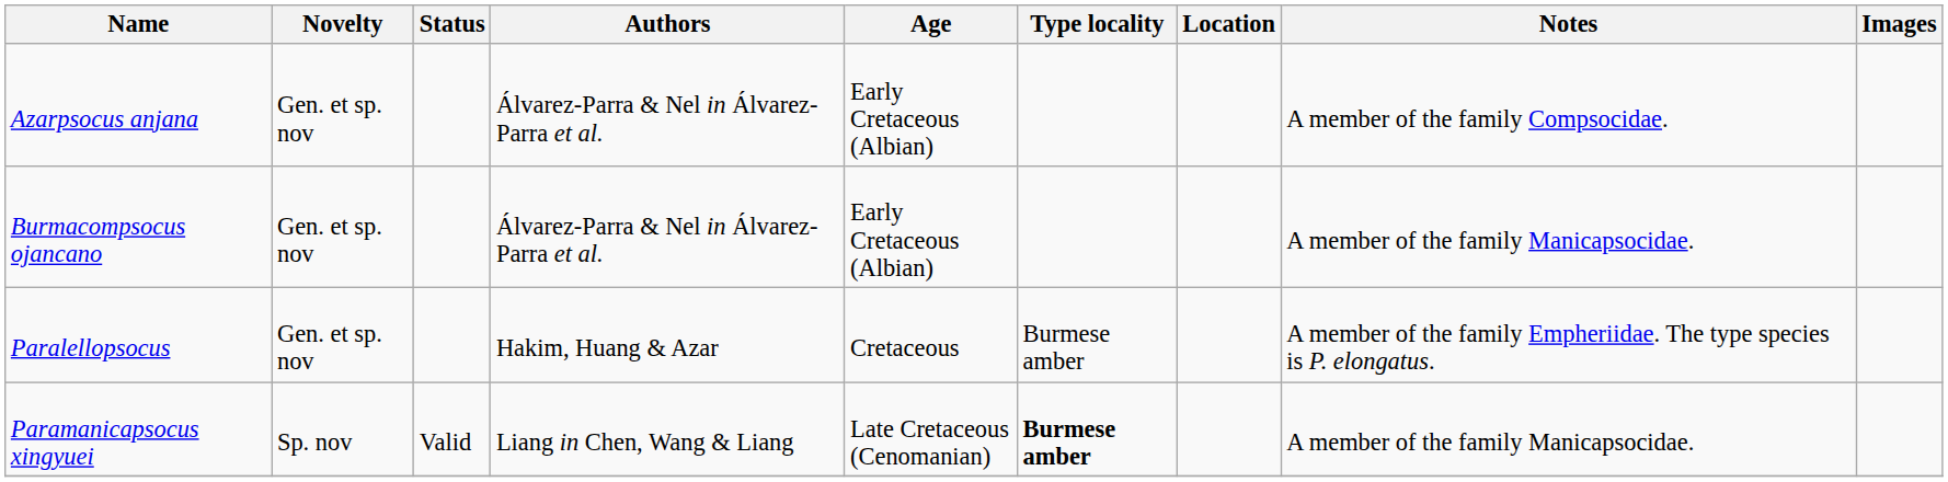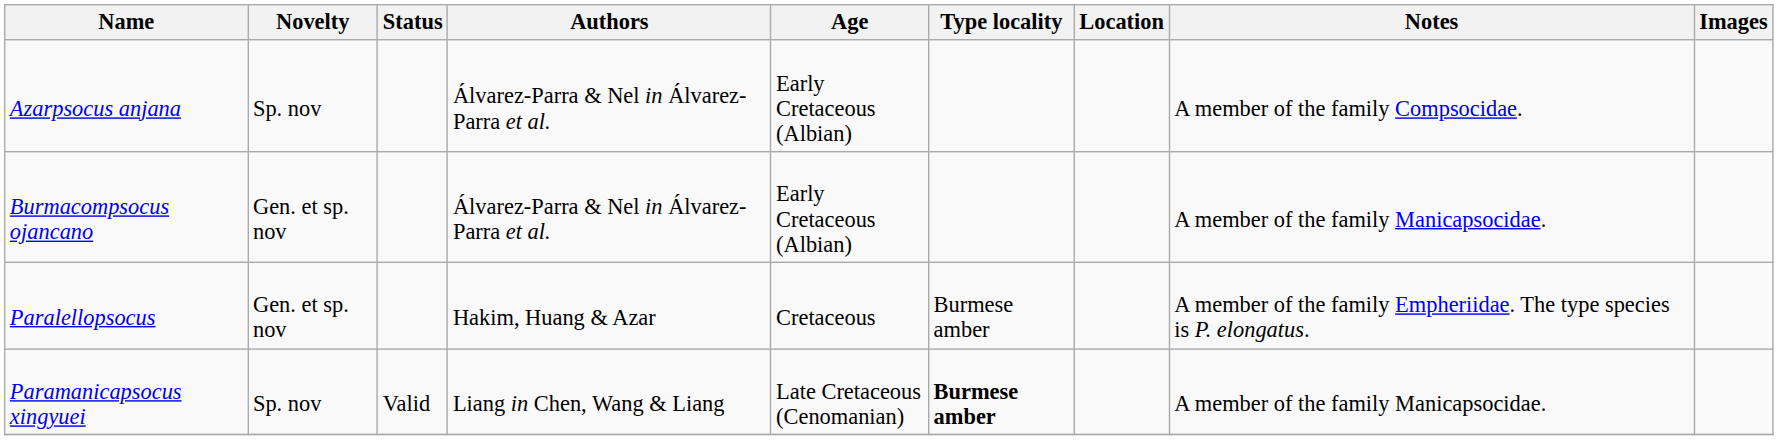Azarpsocus anjana | Novelty: Gen. et sp. nov -> Sp. nov
